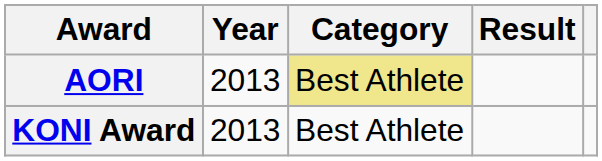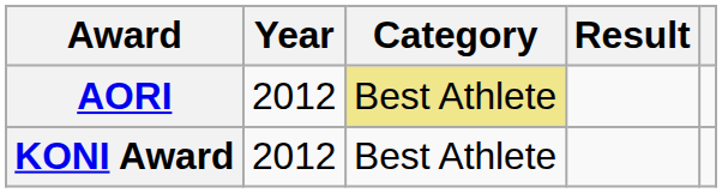AORI | Year: 2013 -> 2012
KONI Award | Year: 2013 -> 2012
